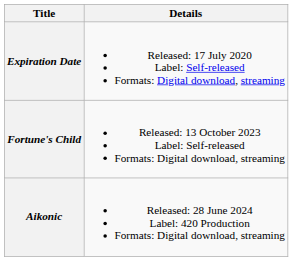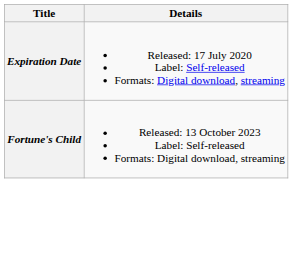- row: Aikonic | Released: 28 June 2024 Label: 420 Production Formats: Digital download, streaming
